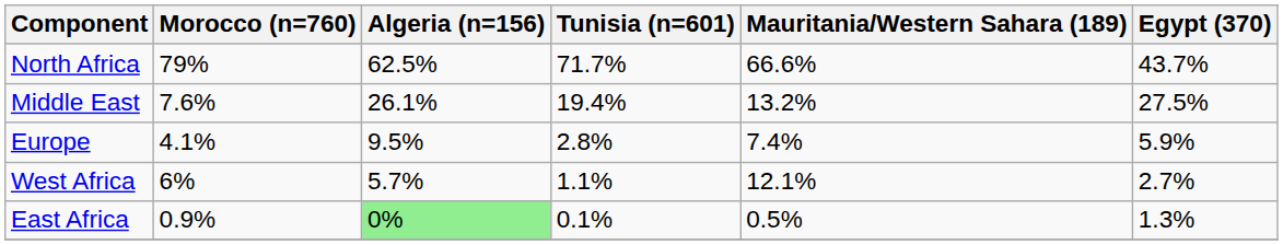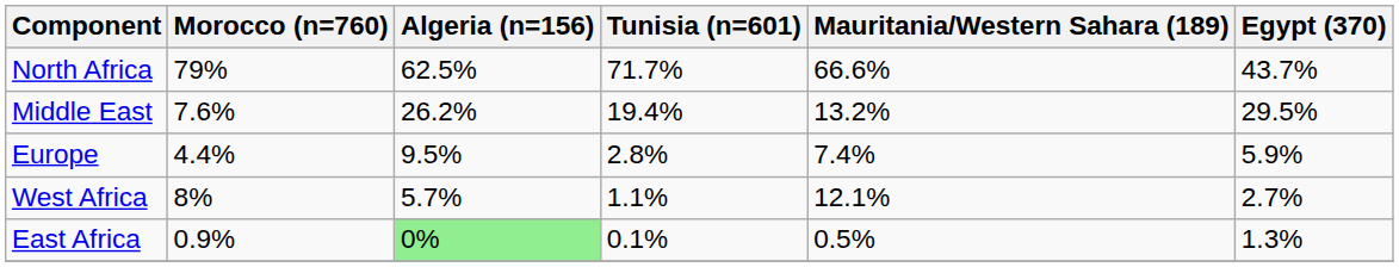Middle East | Algeria (n=156): 26.1% -> 26.2%
Middle East | Egypt (370): 27.5% -> 29.5%
Europe | Morocco (n=760): 4.1% -> 4.4%
West Africa | Morocco (n=760): 6% -> 8%
